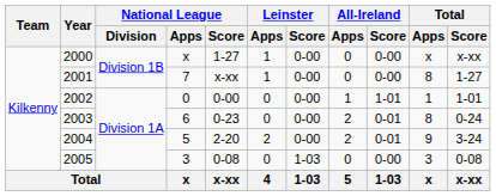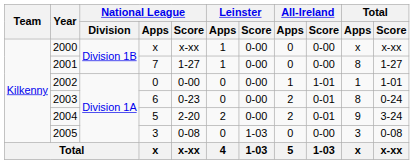2000 | National League / Score: 1-27 -> x-xx
2001 | National League / Score: x-xx -> 1-27
